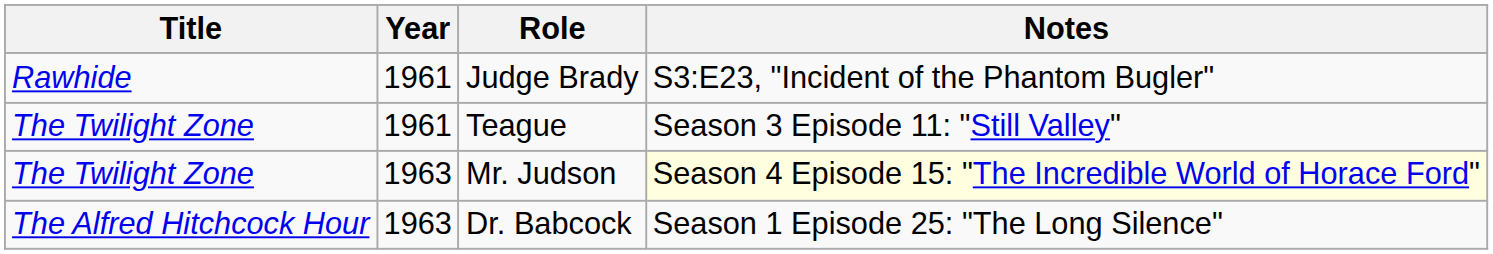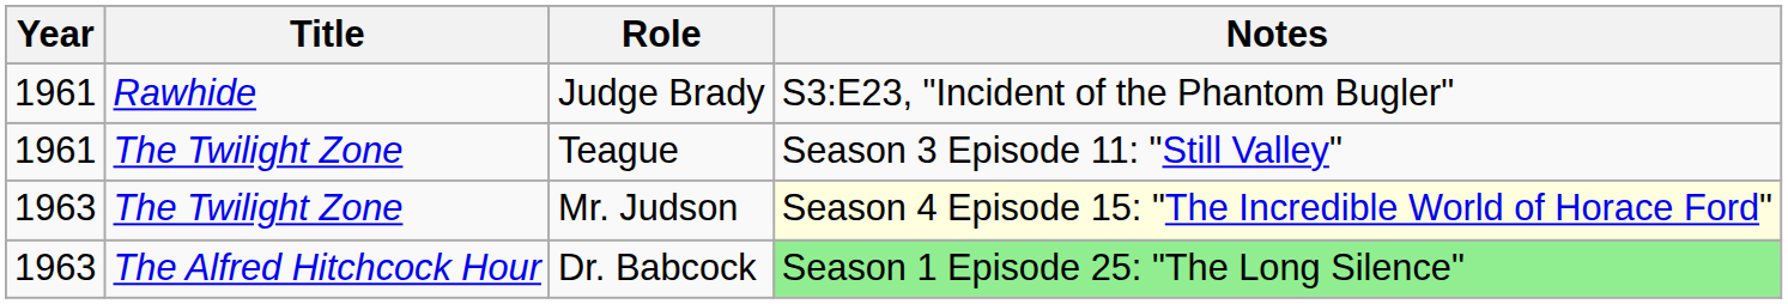columns swapped: Year <-> Title
Dr. Babcock | Notes: no background -> lightgreen background
